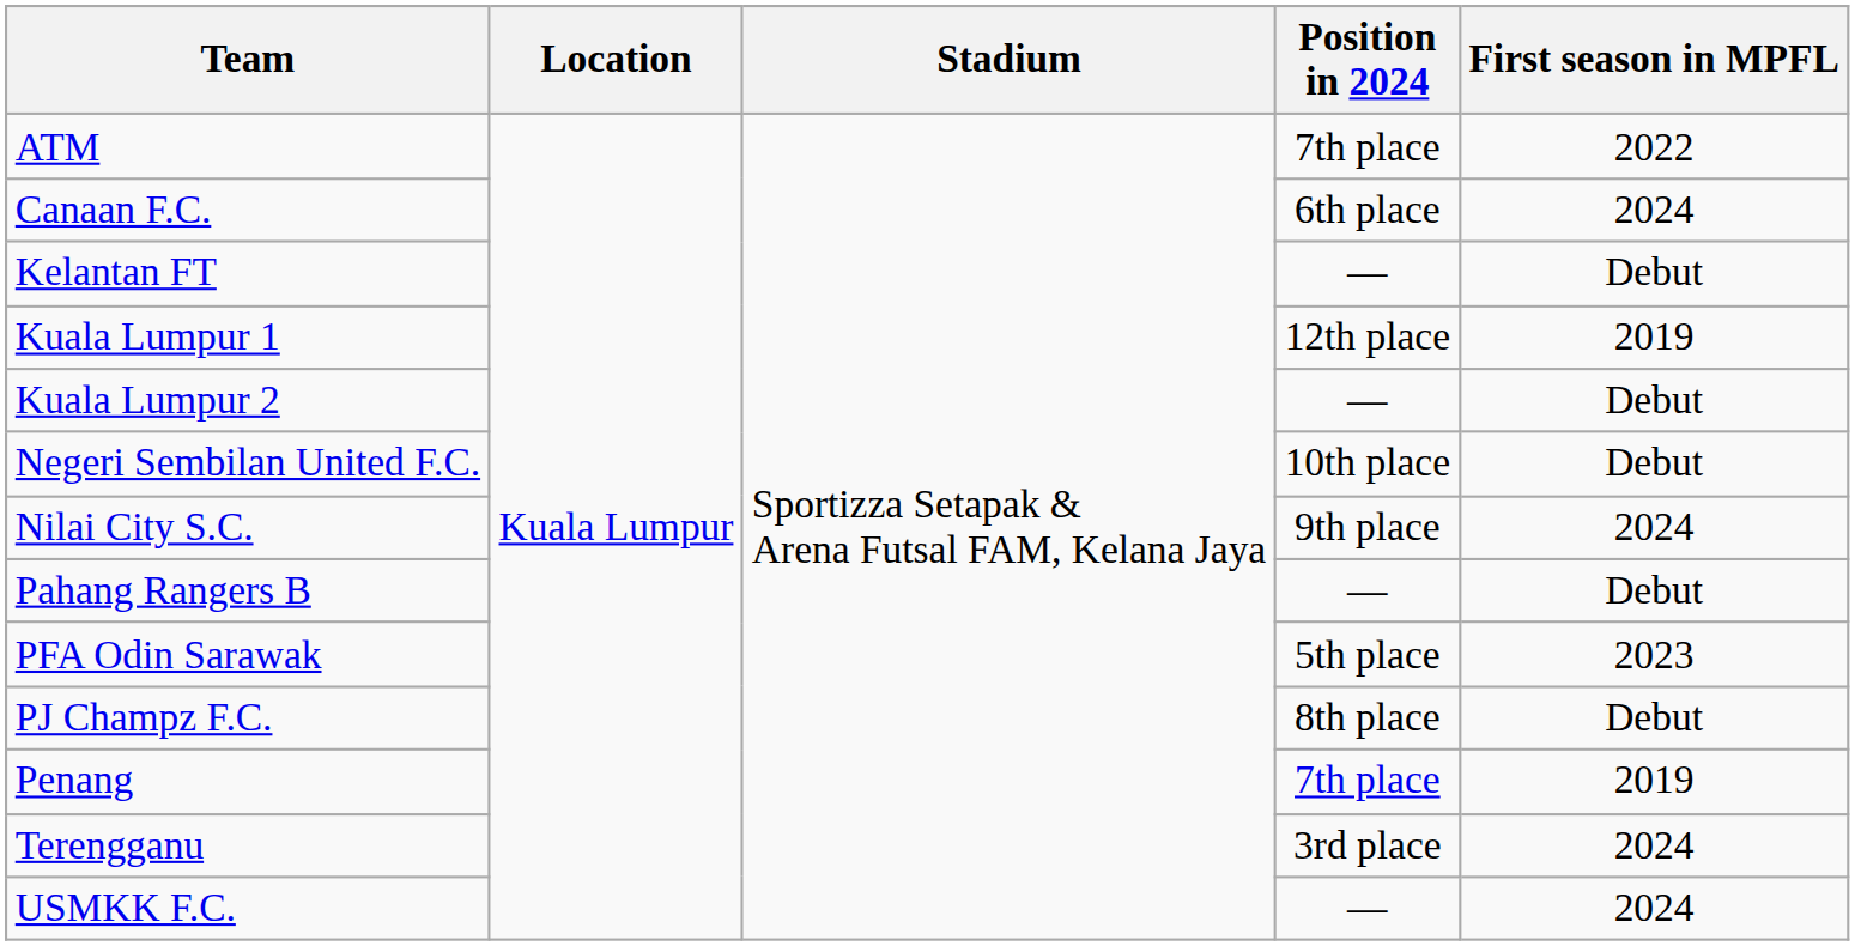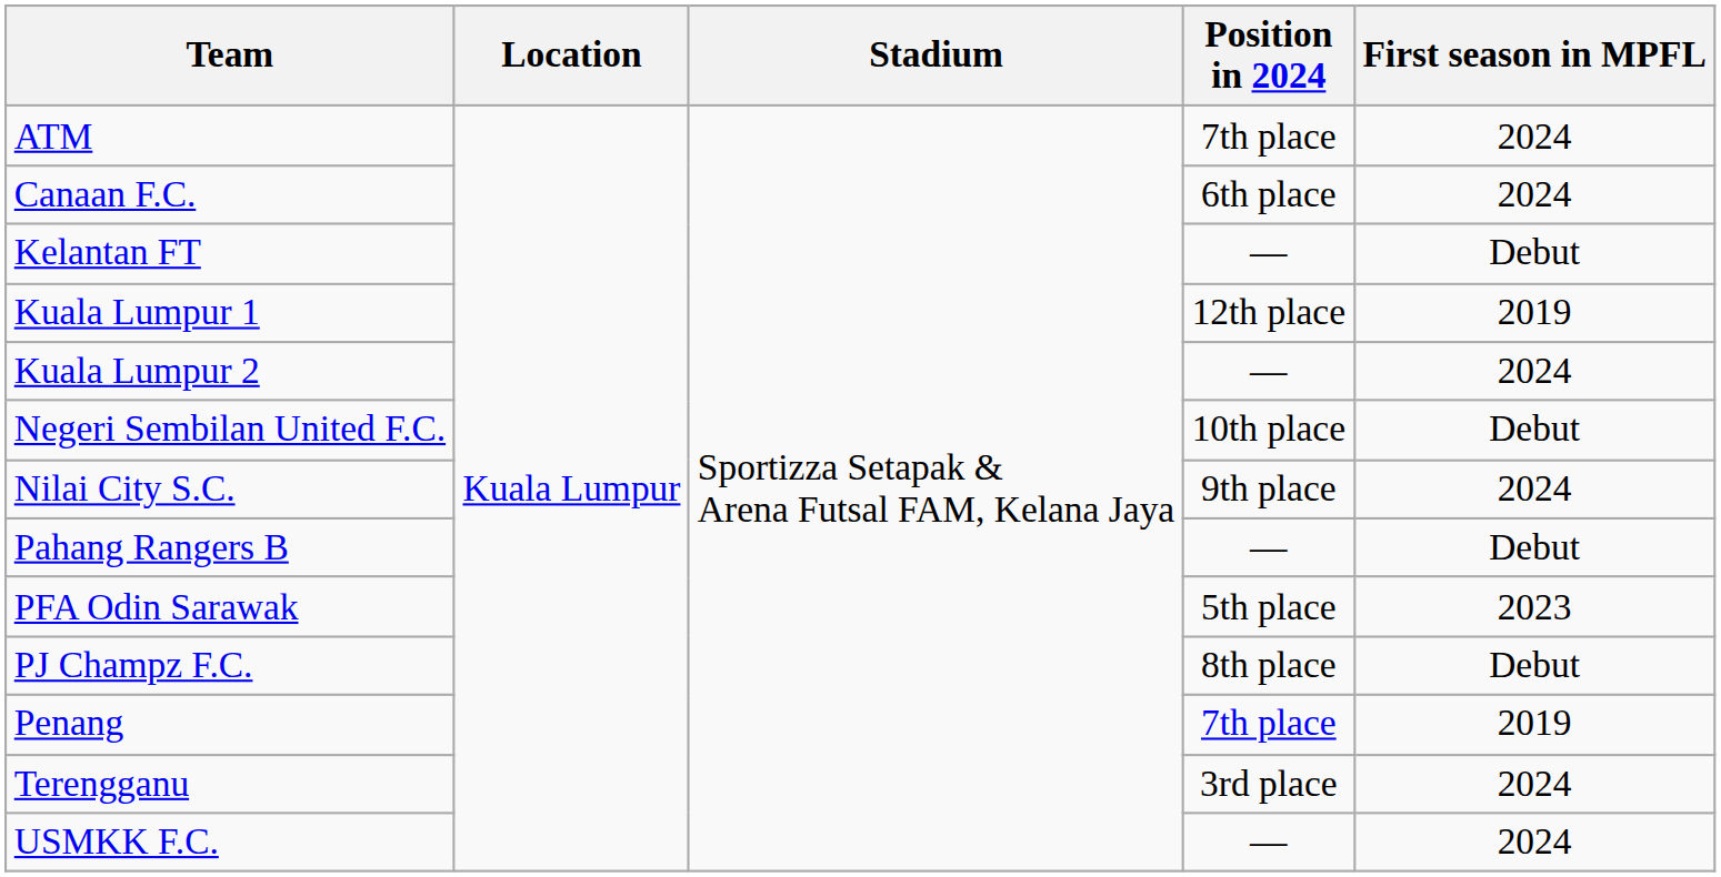ATM | First season in MPFL: 2022 -> 2024
Kuala Lumpur 2 | First season in MPFL: Debut -> 2024
